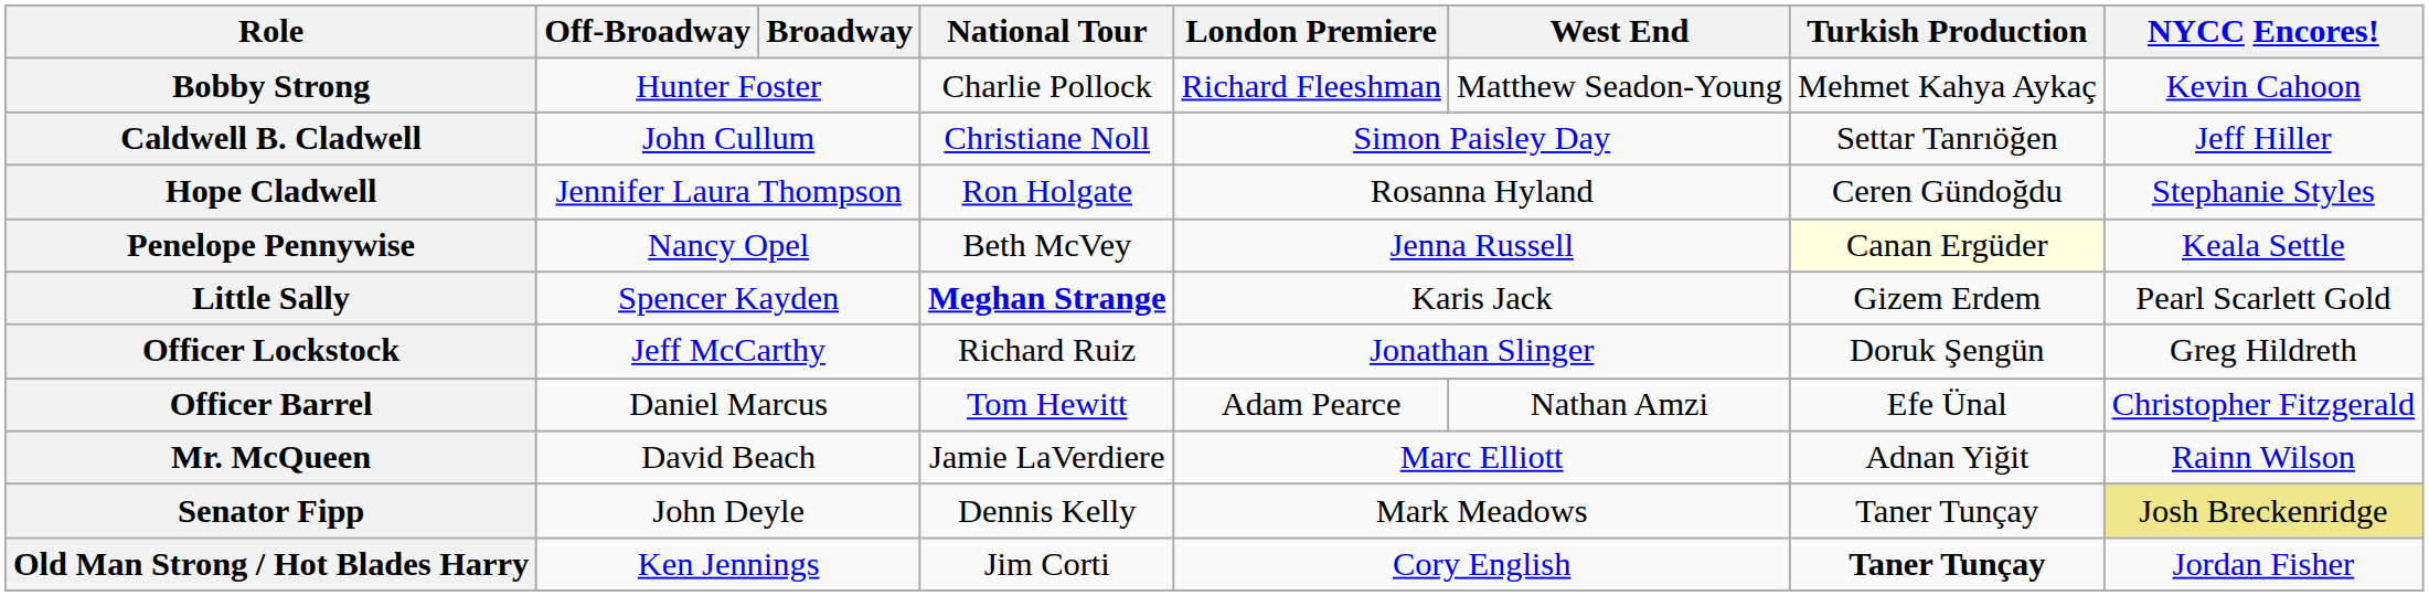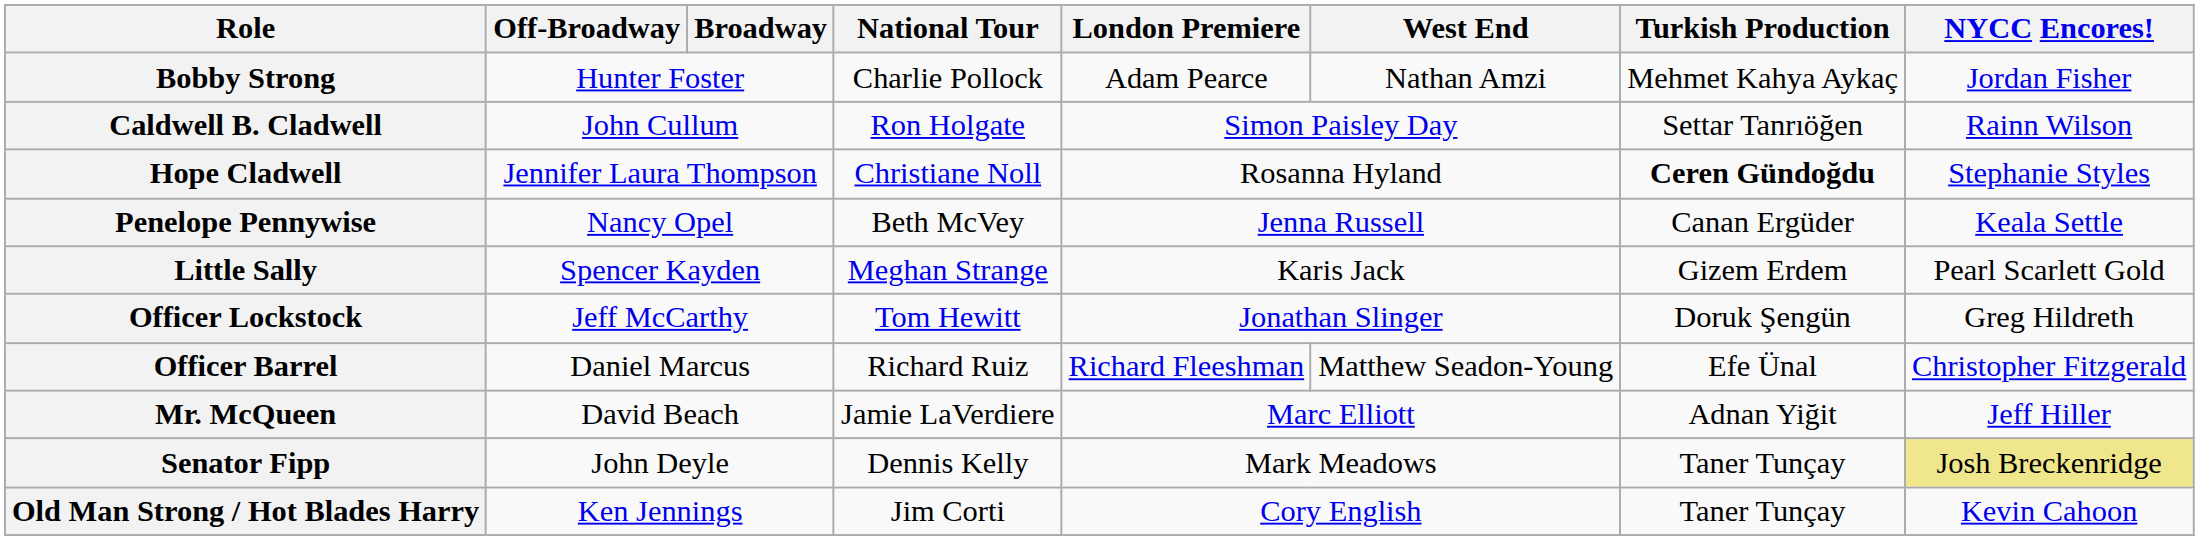Bobby Strong | London Premiere: Richard Fleeshman -> Adam Pearce
Bobby Strong | West End: Matthew Seadon-Young -> Nathan Amzi
Bobby Strong | NYCC Encores!: Kevin Cahoon -> Jordan Fisher
Caldwell B. Cladwell | National Tour: Christiane Noll -> Ron Holgate
Caldwell B. Cladwell | NYCC Encores!: Jeff Hiller -> Rainn Wilson
Hope Cladwell | National Tour: Ron Holgate -> Christiane Noll
Hope Cladwell | Turkish Production: normal -> bold
Penelope Pennywise | Turkish Production: lightyellow background -> no background
Little Sally | National Tour: bold -> normal
Officer Lockstock | National Tour: Richard Ruiz -> Tom Hewitt
Officer Barrel | National Tour: Tom Hewitt -> Richard Ruiz
Officer Barrel | London Premiere: Adam Pearce -> Richard Fleeshman
Officer Barrel | West End: Nathan Amzi -> Matthew Seadon-Young
Mr. McQueen | NYCC Encores!: Rainn Wilson -> Jeff Hiller
Old Man Strong / Hot Blades Harry | Turkish Production: bold -> normal
Old Man Strong / Hot Blades Harry | NYCC Encores!: Jordan Fisher -> Kevin Cahoon
